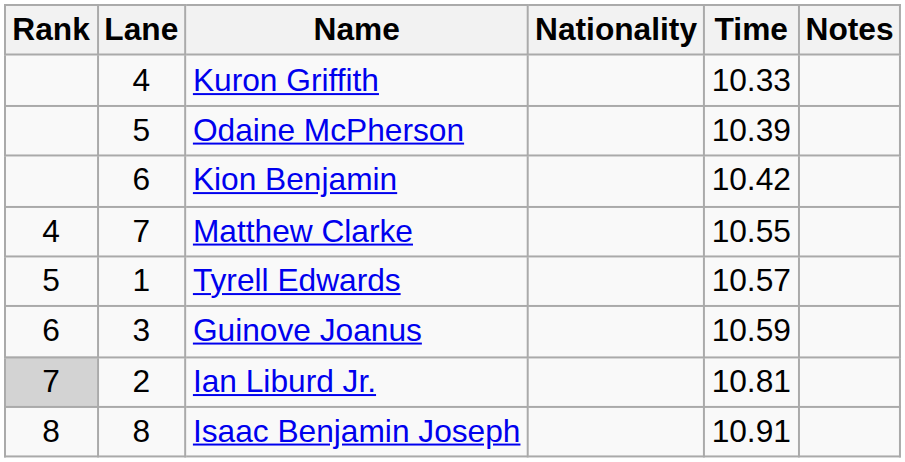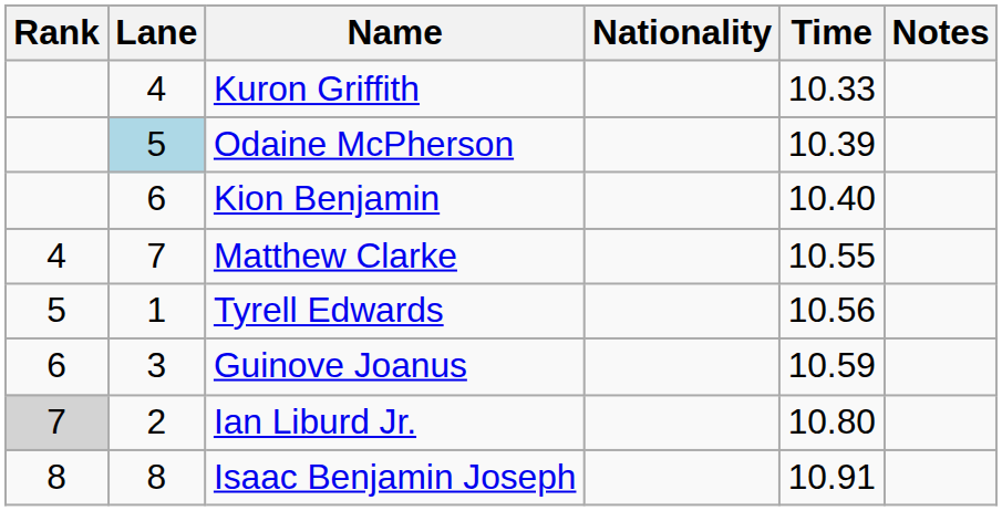Odaine McPherson | Lane: no background -> lightblue background
Kion Benjamin | Time: 10.42 -> 10.40
Tyrell Edwards | Time: 10.57 -> 10.56
Ian Liburd Jr. | Time: 10.81 -> 10.80
